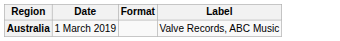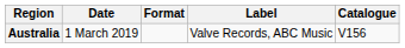+ column: Catalogue | V156
